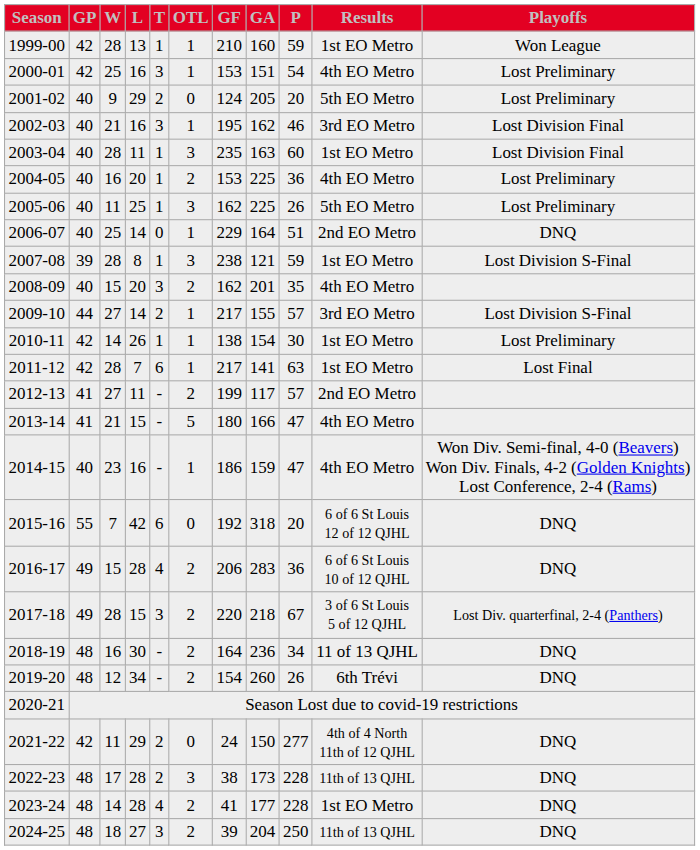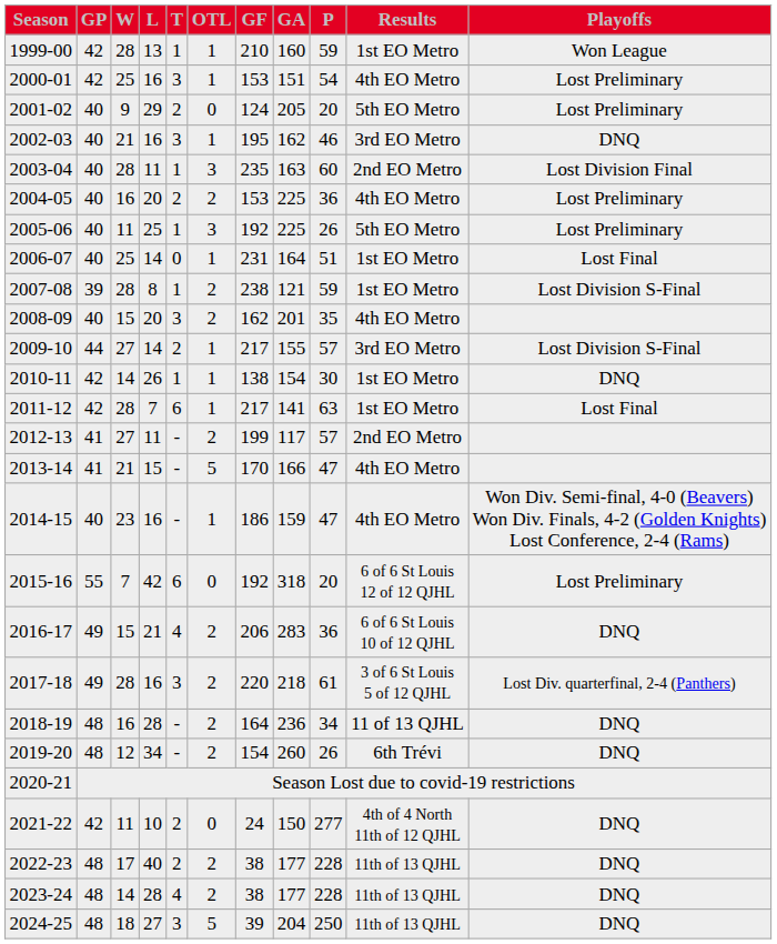2002-03 | Playoffs: Lost Division Final -> DNQ
2003-04 | Results: 1st EO Metro -> 2nd EO Metro
2004-05 | T: 1 -> 2
2005-06 | GF: 162 -> 192
2006-07 | GF: 229 -> 231
2006-07 | Results: 2nd EO Metro -> 1st EO Metro
2006-07 | Playoffs: DNQ -> Lost Final
2007-08 | OTL: 3 -> 2
2010-11 | Playoffs: Lost Preliminary -> DNQ
2013-14 | GF: 180 -> 170
2015-16 | Playoffs: DNQ -> Lost Preliminary
2016-17 | L: 28 -> 21
2017-18 | L: 15 -> 16
2017-18 | P: 67 -> 61
2018-19 | L: 30 -> 28
2021-22 | L: 29 -> 10
2022-23 | L: 28 -> 40
2022-23 | OTL: 3 -> 2
2022-23 | GA: 173 -> 177
2023-24 | GF: 41 -> 38
2023-24 | Results: 1st EO Metro -> 11th of 13 QJHL
2024-25 | OTL: 2 -> 5
